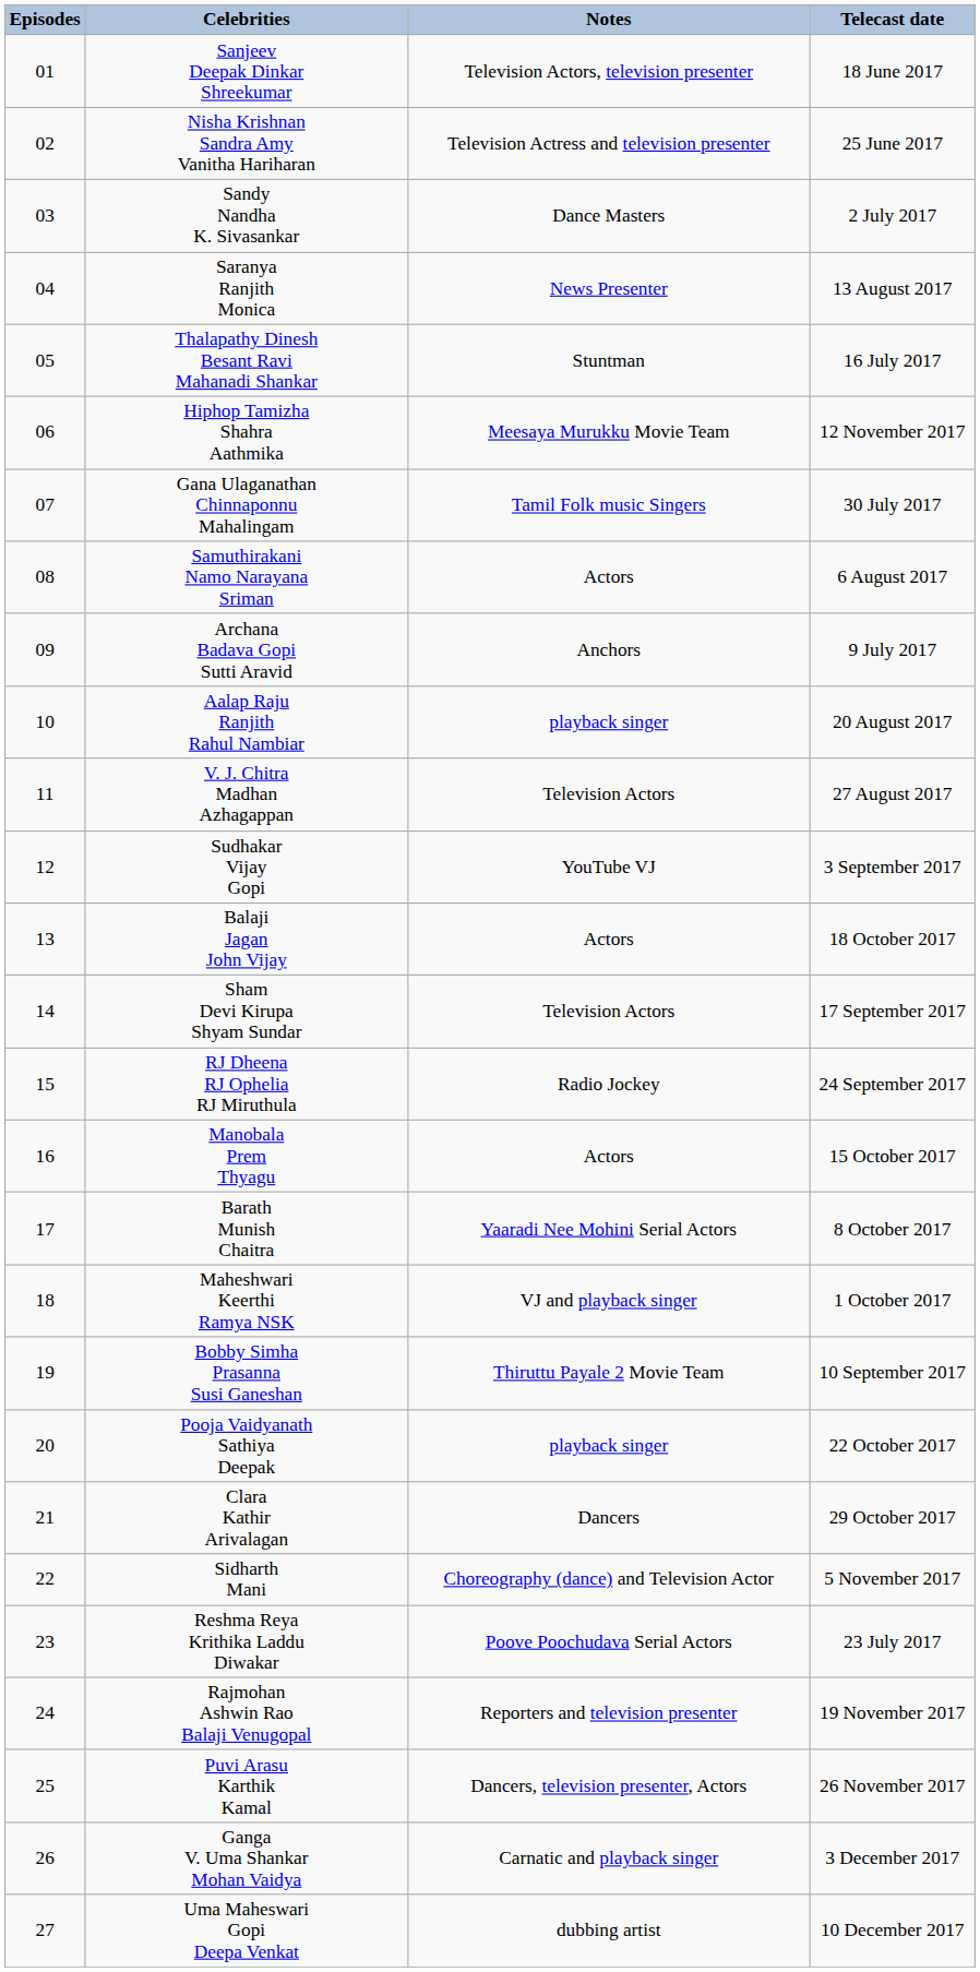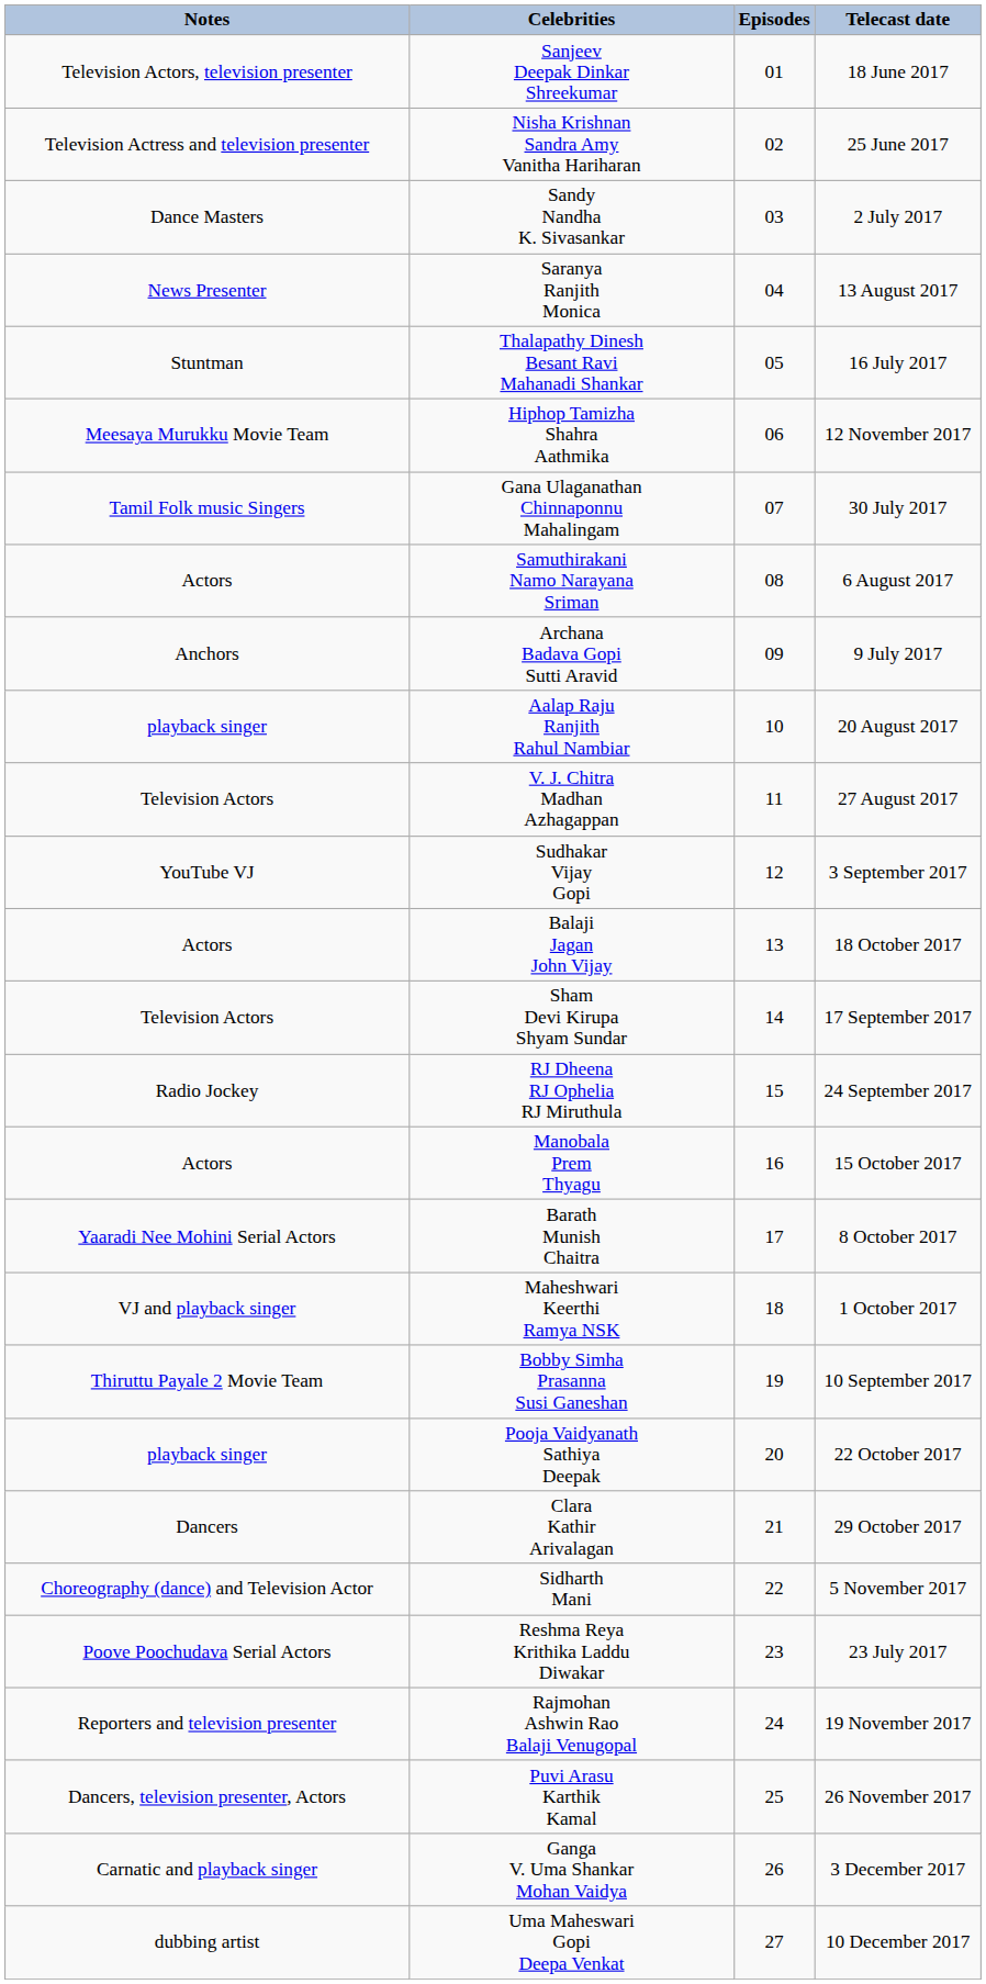columns swapped: Episodes <-> Notes
